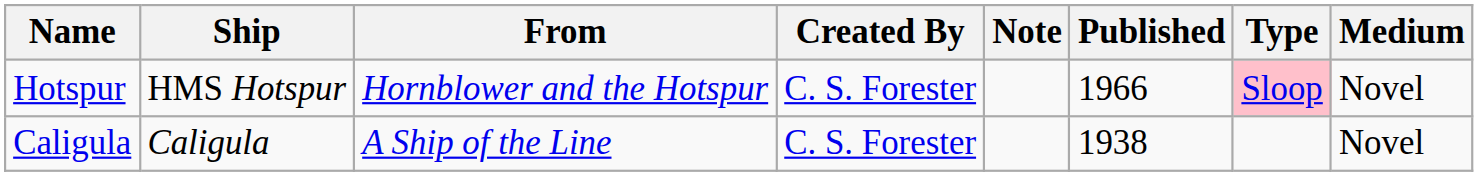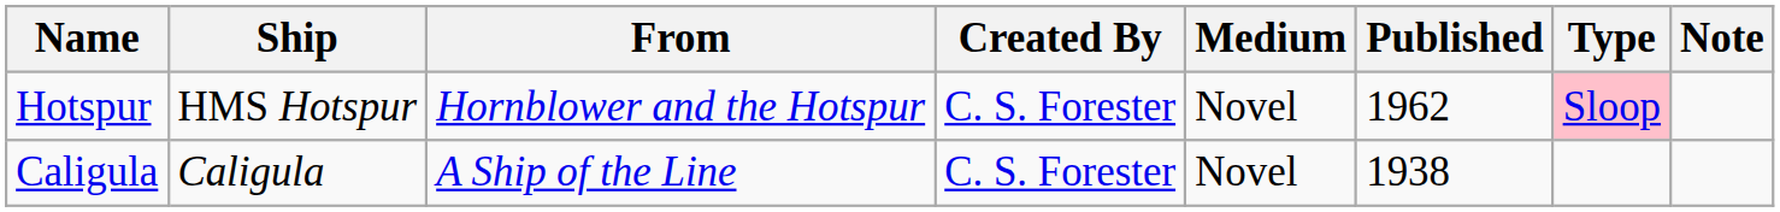columns swapped: Medium <-> Note
Hotspur | Published: 1966 -> 1962
